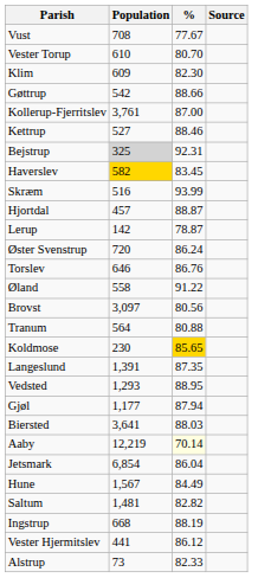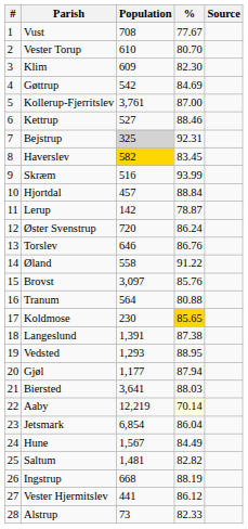+ column: # | 1 | 2 | 3 | 4 | 5 | 6 | 7 | 8 | 9 | 10 | 11 | 12 | 13 | 14 | 15 | 16 | 17 | 18 | 19 | 20 | 21 | 22 | 23 | 24 | 25 | 26 | 27 | 28
Gøttrup | %: 88.66 -> 84.69
Hjortdal | %: 88.87 -> 88.84
Brovst | %: 80.56 -> 85.76
Langeslund | %: 87.35 -> 87.38
